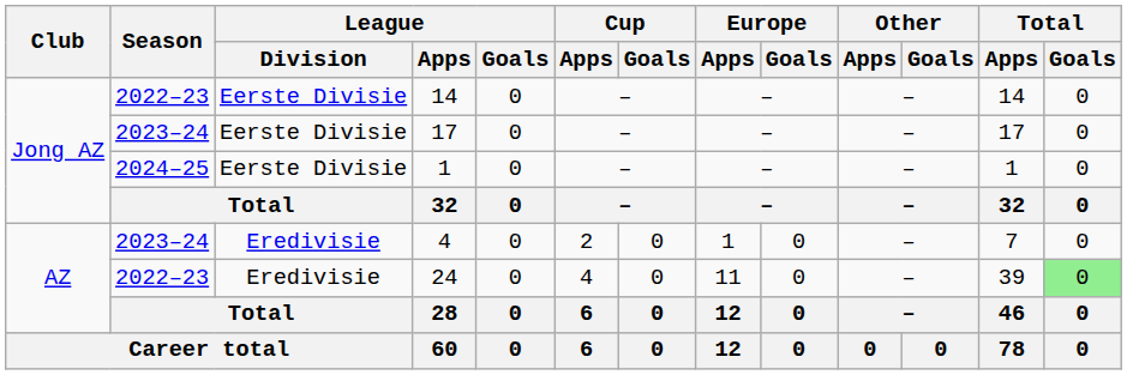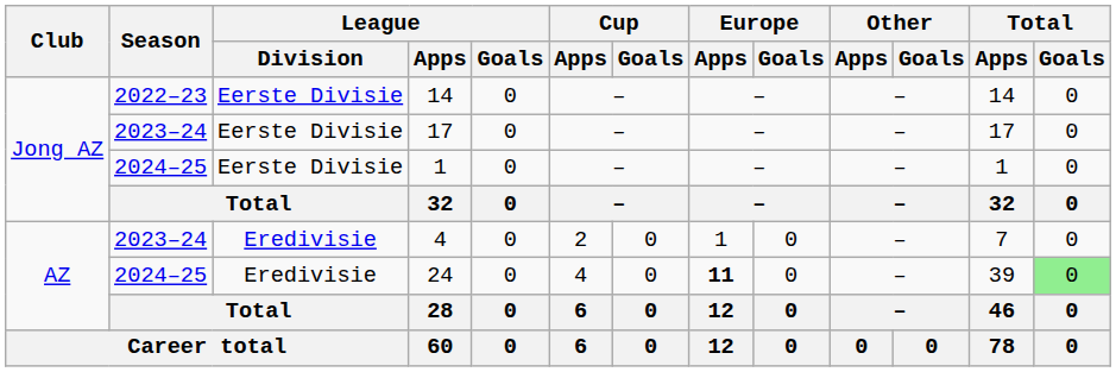24 | Season: 2022–23 -> 2024–25
24 | Europe / Apps: normal -> bold
